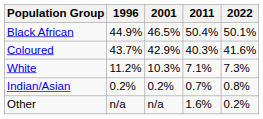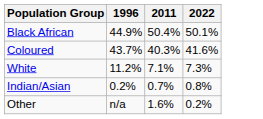- column: 2001 | 46.5% | 42.9% | 10.3% | 0.2% | n/a
